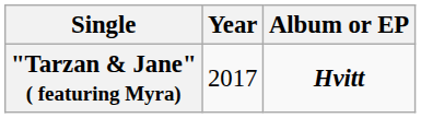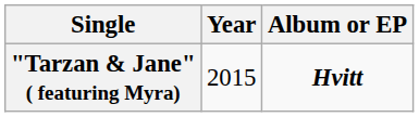"Tarzan & Jane" ( featuring Myra) | Year: 2017 -> 2015
